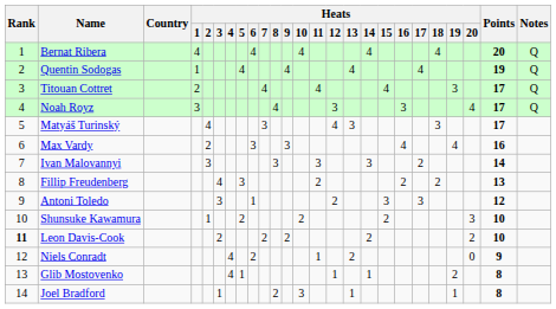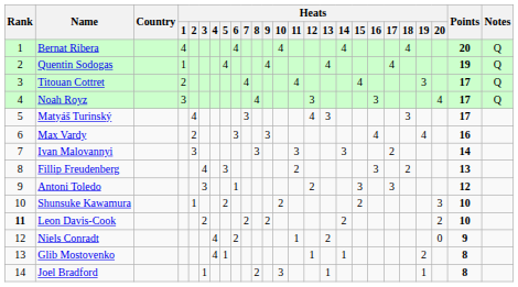Fillip Freudenberg | Heats / 16: 2 -> 3
